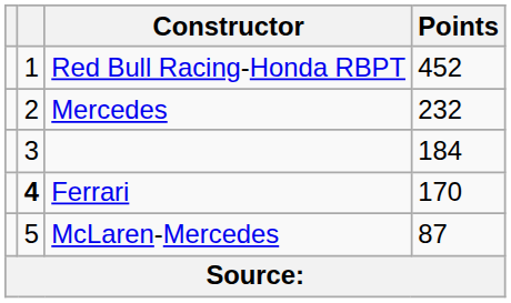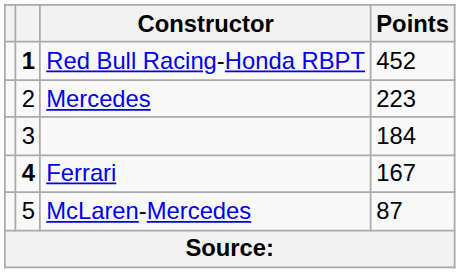Red Bull Racing-Honda RBPT | column 2: normal -> bold
Mercedes | Points: 232 -> 223
Ferrari | Points: 170 -> 167
